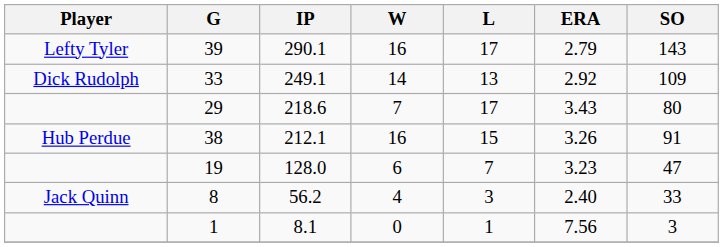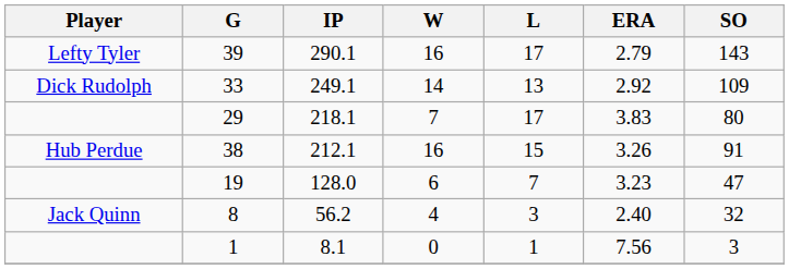29 | IP: 218.6 -> 218.1
29 | ERA: 3.43 -> 3.83
8 | SO: 33 -> 32
